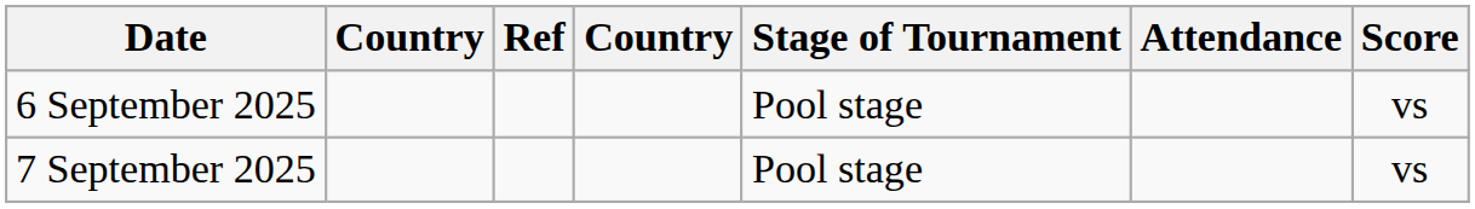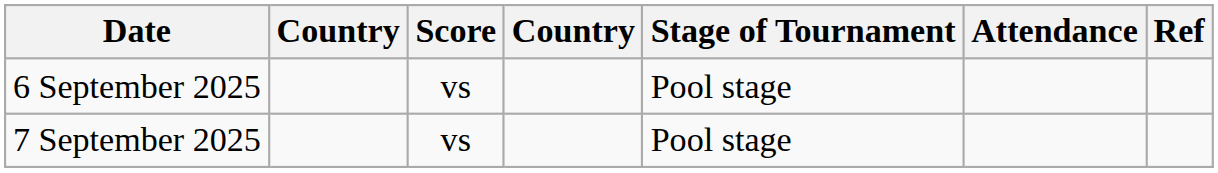columns swapped: Score <-> Ref
